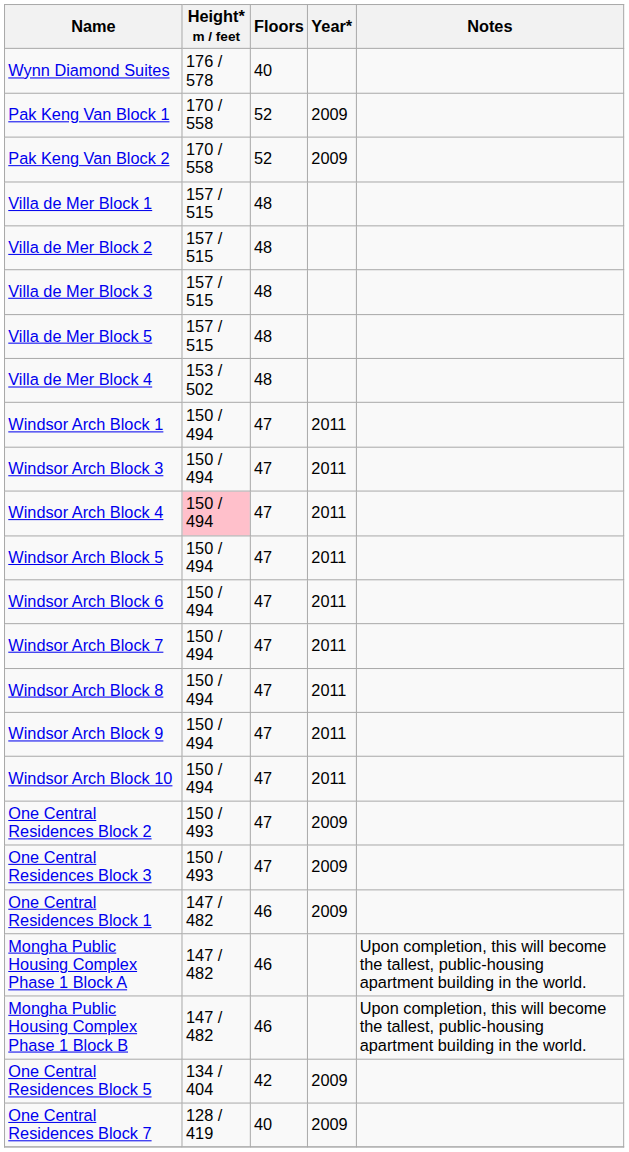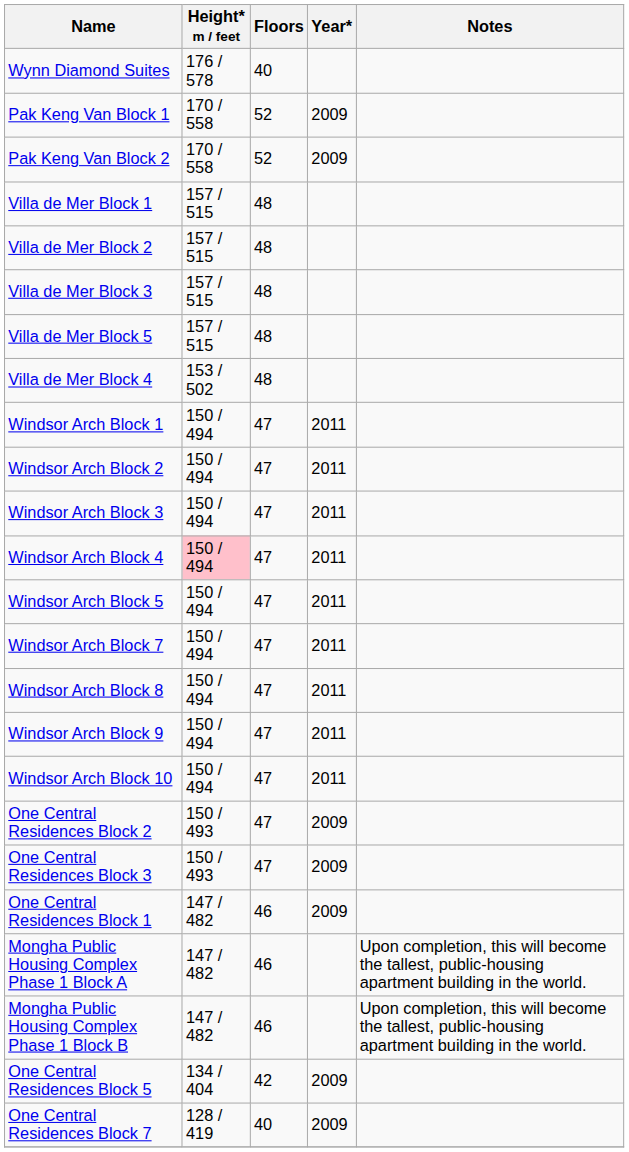+ row: Windsor Arch Block 2 | 150 / 494 | 47 | 2011
- row: Windsor Arch Block 6 | 150 / 494 | 47 | 2011
